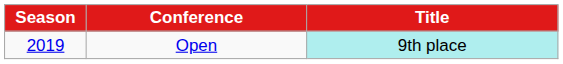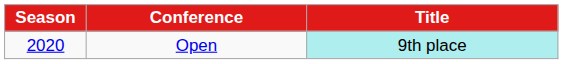Open | Season: 2019 -> 2020
